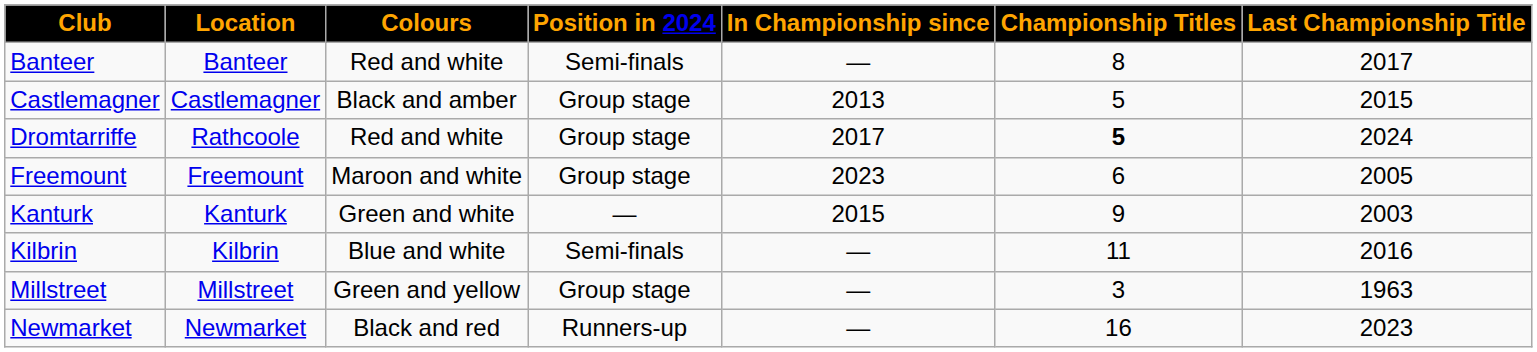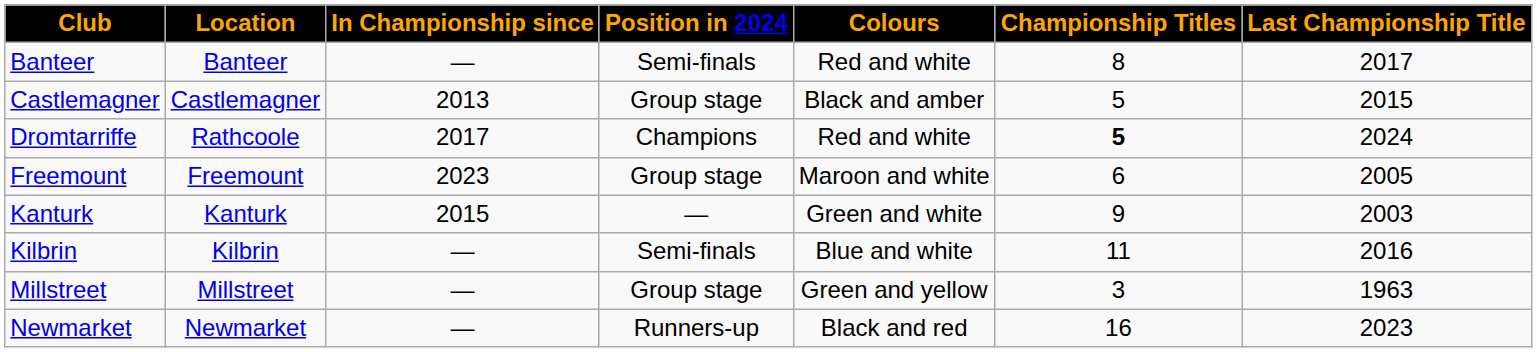columns swapped: Colours <-> In Championship since
Dromtarriffe | Position in 2024: Group stage -> Champions
